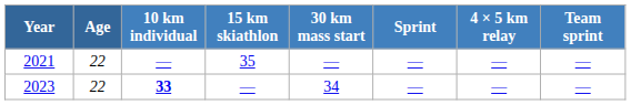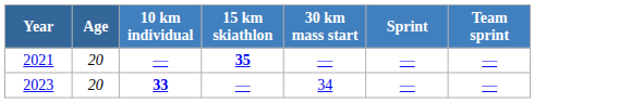- column: 4 × 5 km relay | — | —
2021 | Age: 22 -> 20
2021 | 15 km skiathlon: normal -> bold
2023 | Age: 22 -> 20
